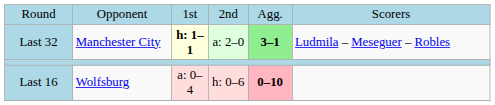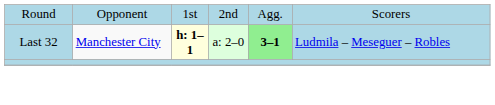Last 32 | column 6: no background -> lightblue background
- row: Last 16 | Wolfsburg | a: 0–4 | h: 0–6 | 0–10
